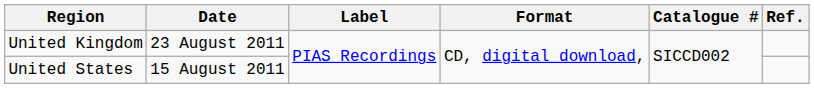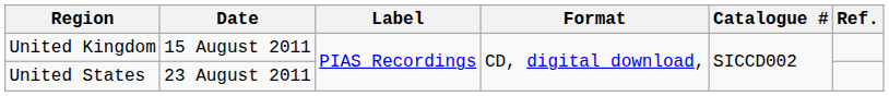United Kingdom | Date: 23 August 2011 -> 15 August 2011
United States | Date: 15 August 2011 -> 23 August 2011
